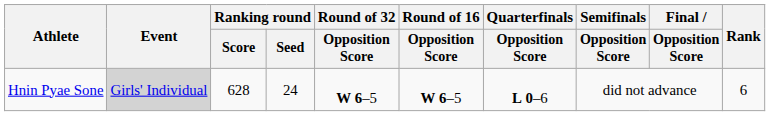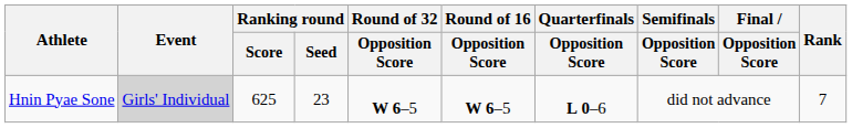Hnin Pyae Sone | Ranking round / Score: 628 -> 625
Hnin Pyae Sone | Ranking round / Seed: 24 -> 23
Hnin Pyae Sone | Rank: 6 -> 7
